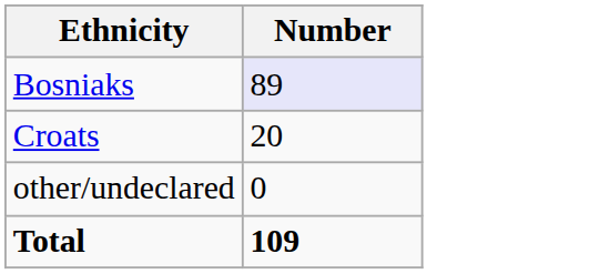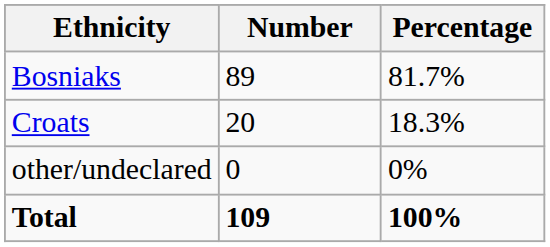+ column: Percentage | 81.7% | 18.3% | 0% | 100%
Bosniaks | Number: lavender background -> no background
